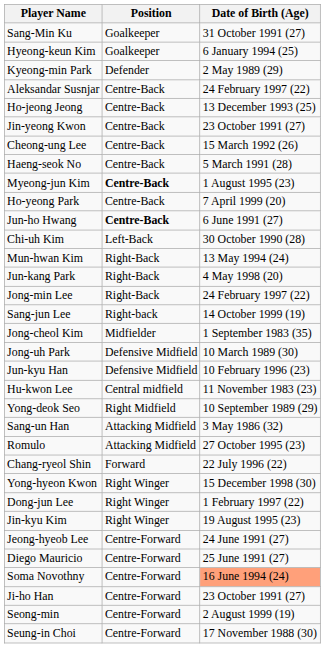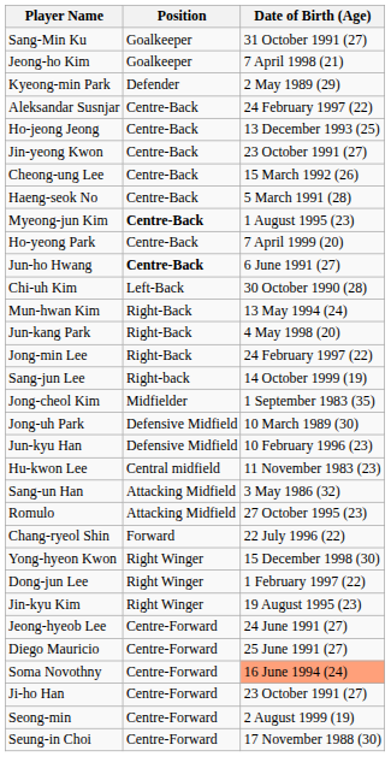- row: Hyeong-keun Kim | Goalkeeper | 6 January 1994 (25)
+ row: Jeong-ho Kim | Goalkeeper | 7 April 1998 (21)
- row: Yong-deok Seo | Right Midfield | 10 September 1989 (29)
